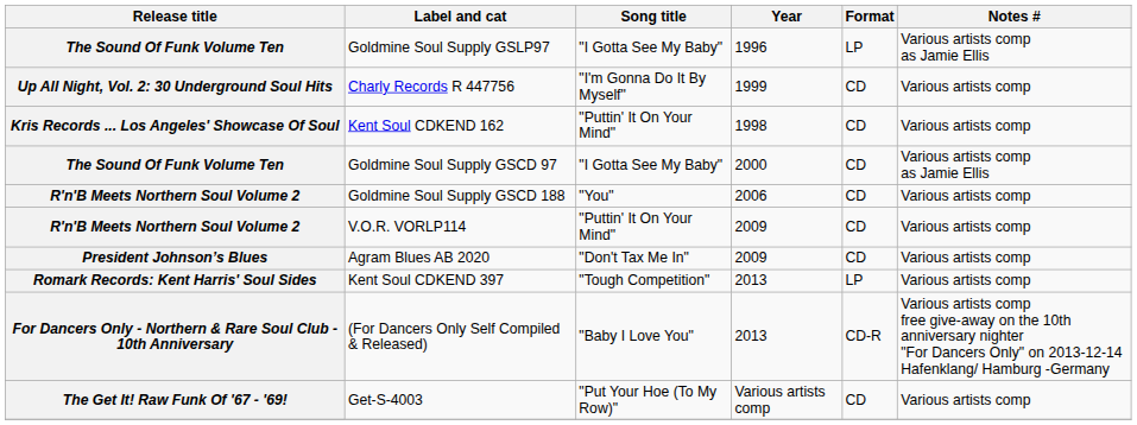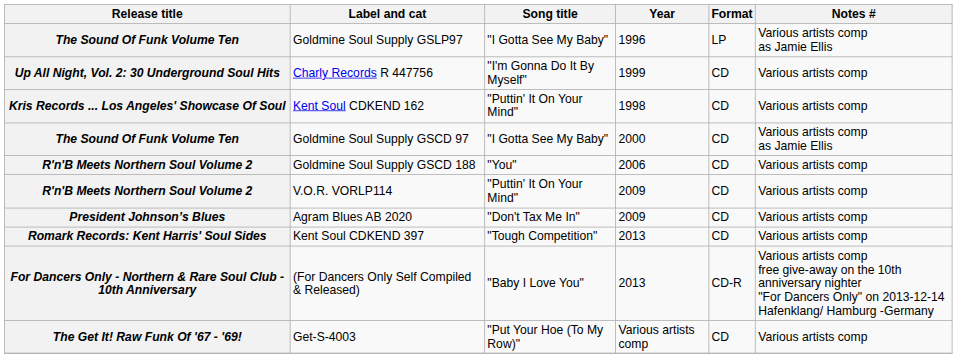Kent Soul CDKEND 397 | Format: LP -> CD
